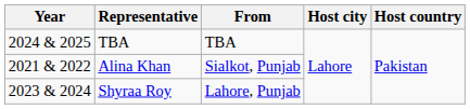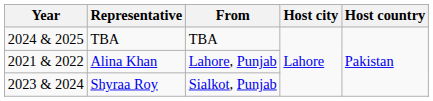Alina Khan | From: Sialkot, Punjab -> Lahore, Punjab
Shyraa Roy | From: Lahore, Punjab -> Sialkot, Punjab
